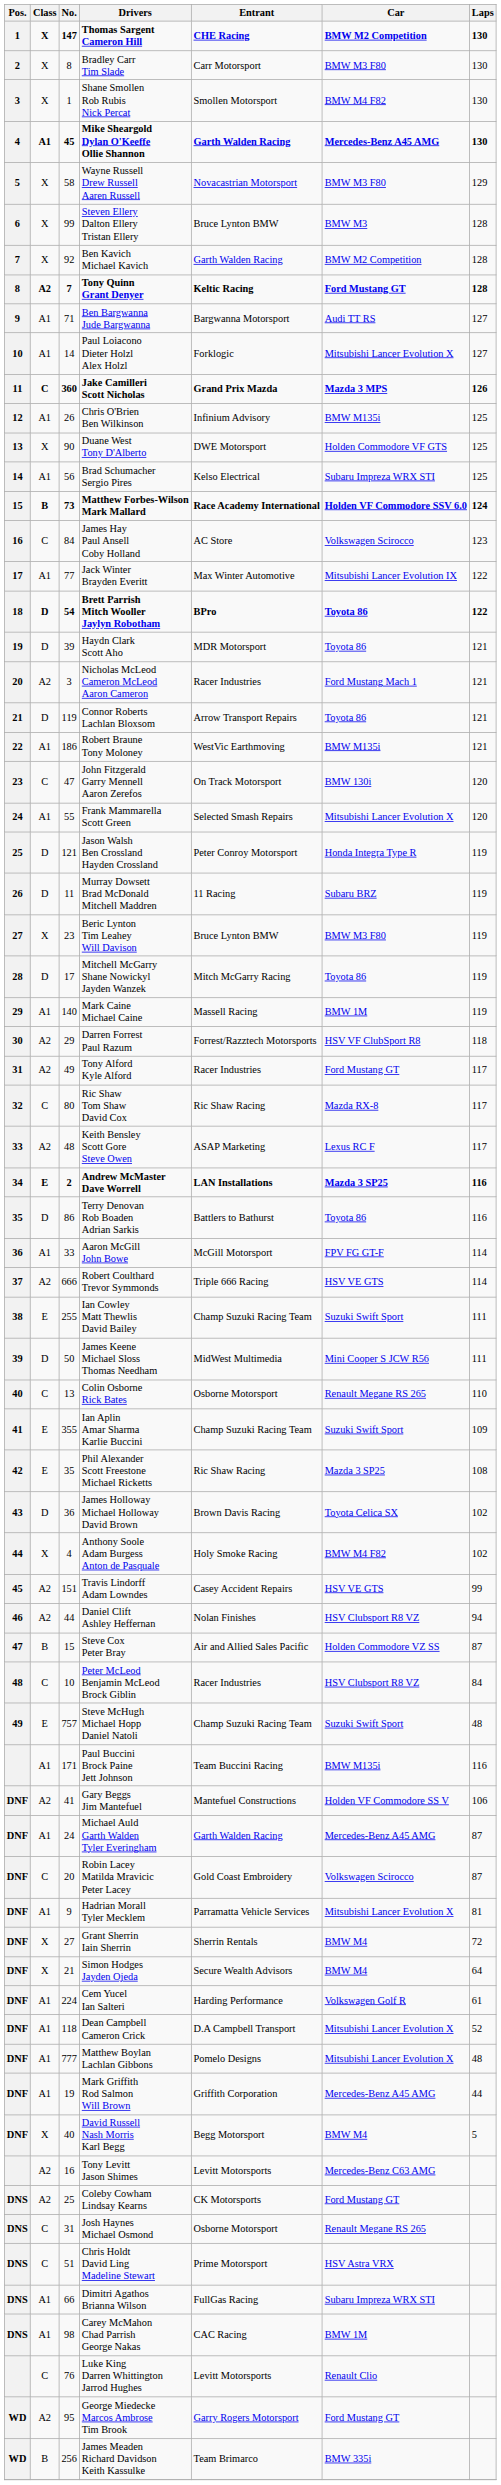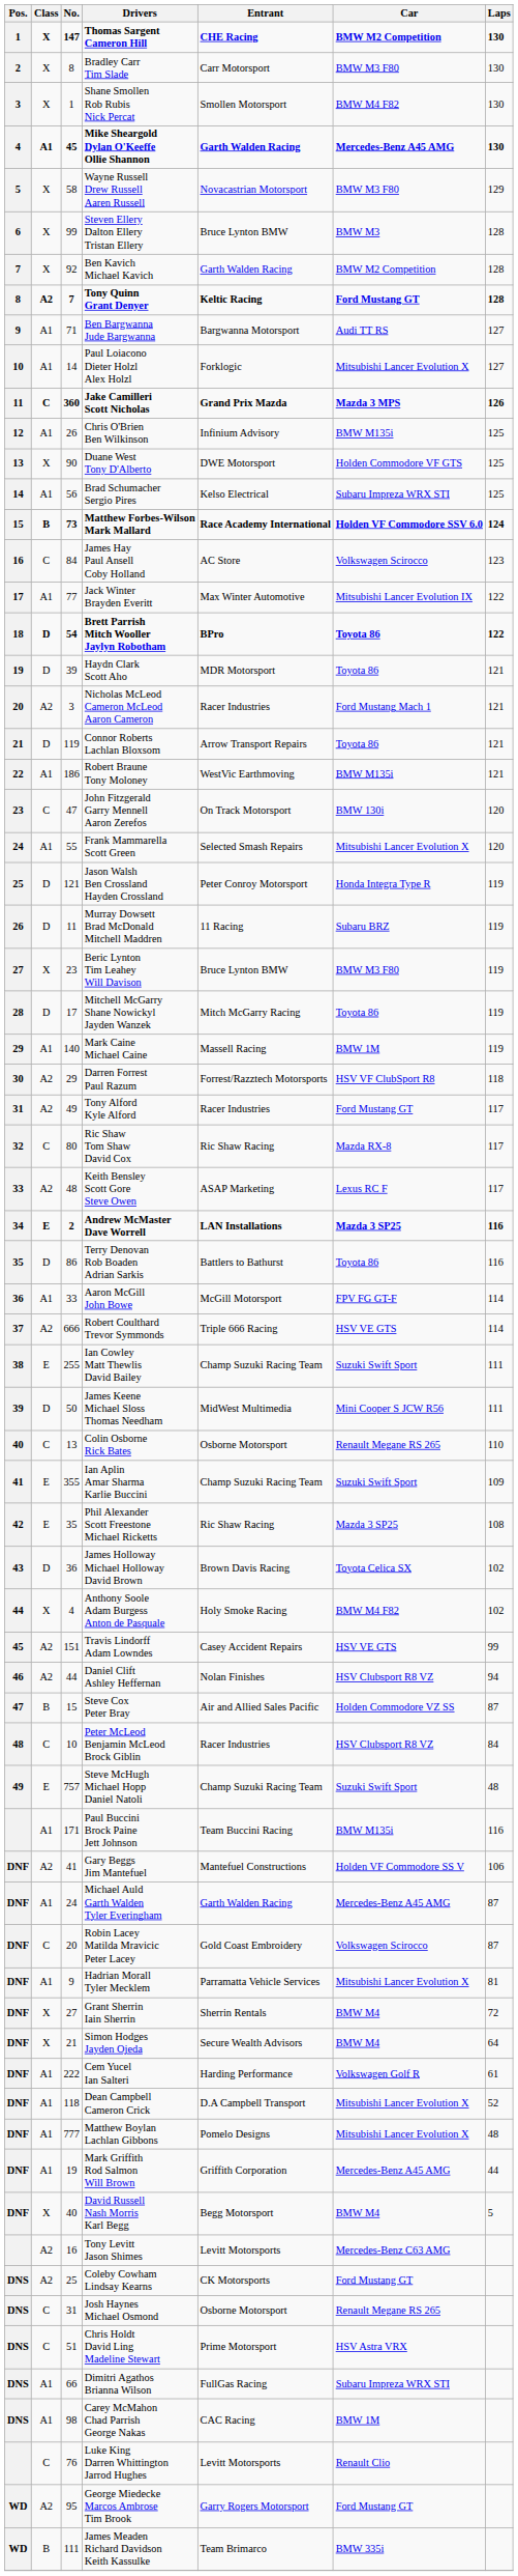Cem Yucel Ian Salteri | No.: 224 -> 222
James Meaden Richard Davidson Keith Kassulke | No.: 256 -> 111
